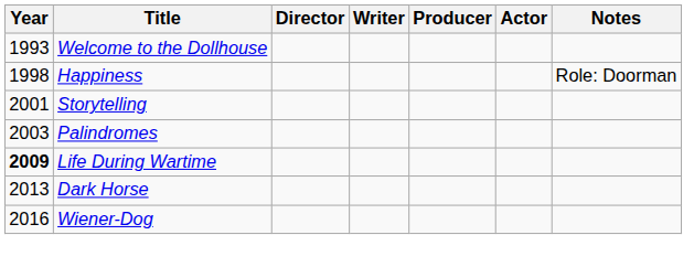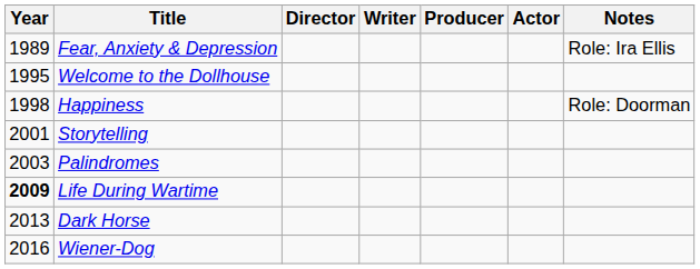+ row: 1989 | Fear, Anxiety & Depression | Role: Ira Ellis
Welcome to the Dollhouse | Year: 1993 -> 1995
